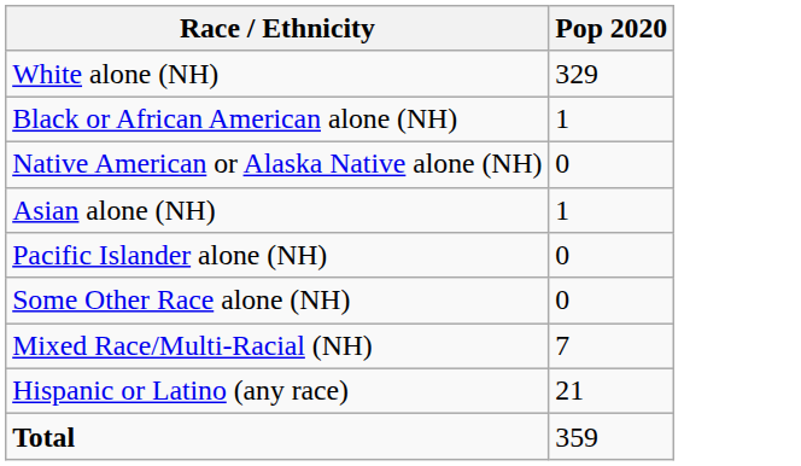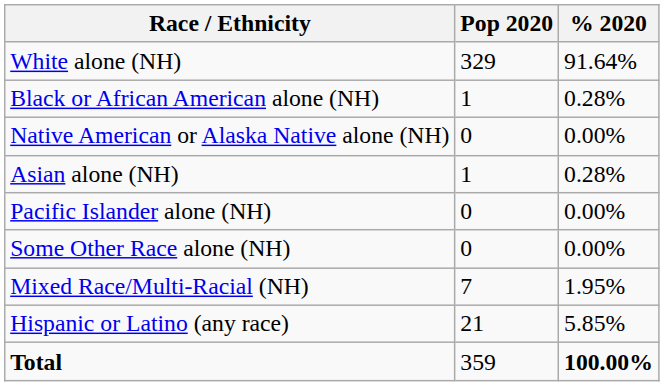+ column: % 2020 | 91.64% | 0.28% | 0.00% | 0.28% | 0.00% | 0.00% | 1.95% | 5.85% | 100.00%
